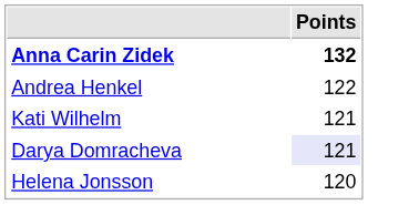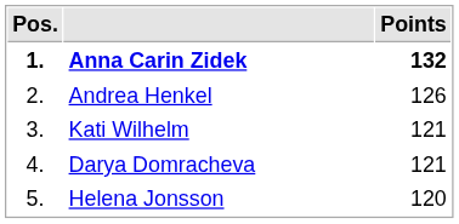+ column: Pos. | 1. | 2. | 3. | 4. | 5.
Andrea Henkel | Points: 122 -> 126
Darya Domracheva | Points: lavender background -> no background
